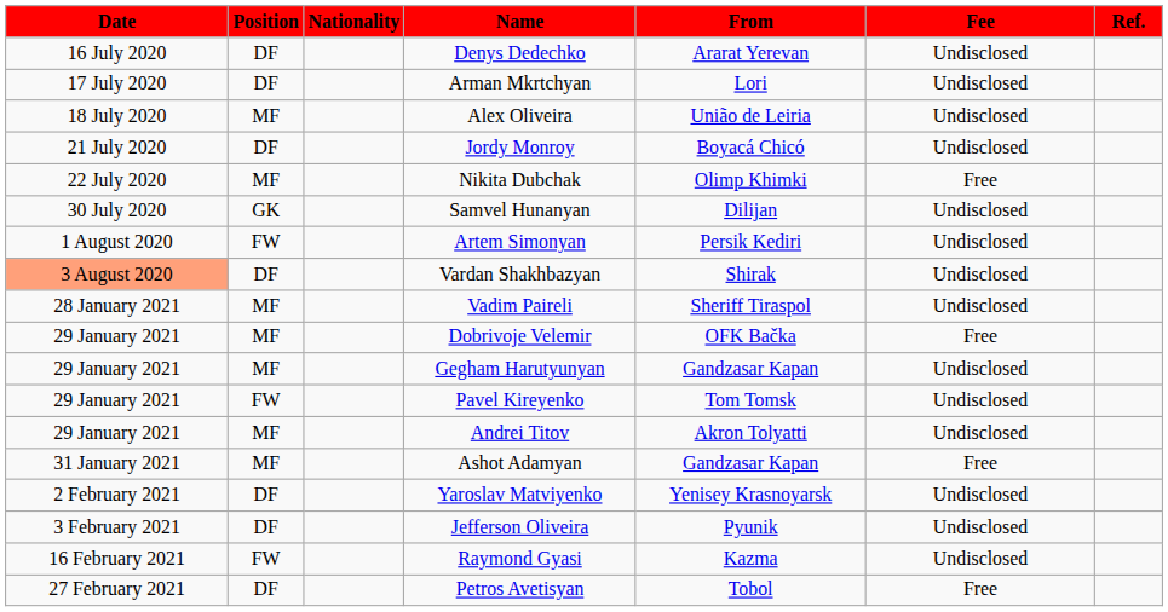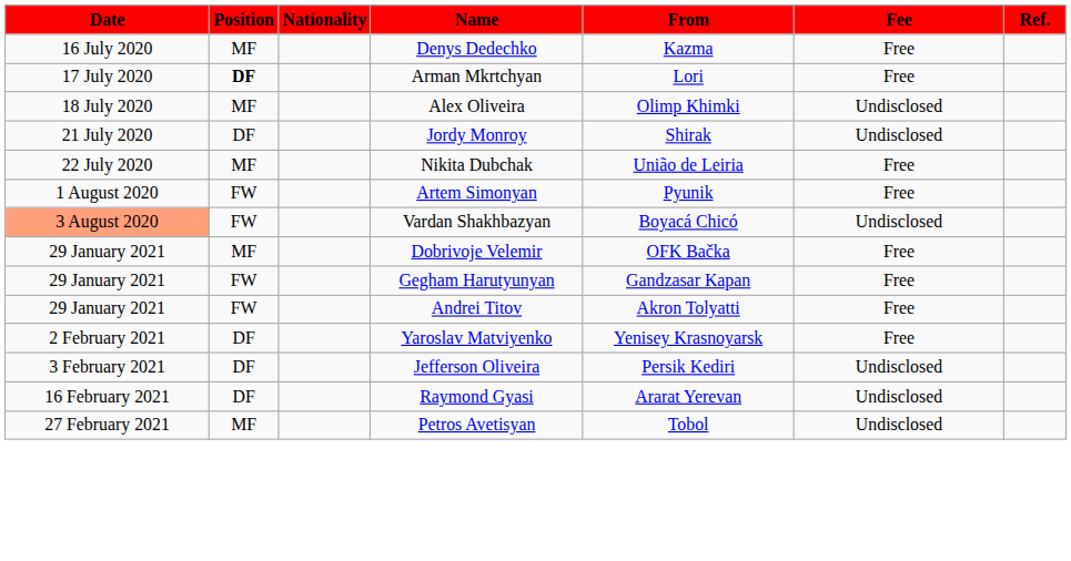Denys Dedechko | Position: DF -> MF
Denys Dedechko | From: Ararat Yerevan -> Kazma
Denys Dedechko | Fee: Undisclosed -> Free
Arman Mkrtchyan | Position: normal -> bold
Arman Mkrtchyan | Fee: Undisclosed -> Free
Alex Oliveira | From: União de Leiria -> Olimp Khimki
Jordy Monroy | From: Boyacá Chicó -> Shirak
Nikita Dubchak | From: Olimp Khimki -> União de Leiria
- row: 30 July 2020 | GK | Samvel Hunanyan | Dilijan | Undisclosed
Artem Simonyan | From: Persik Kediri -> Pyunik
Artem Simonyan | Fee: Undisclosed -> Free
Vardan Shakhbazyan | Position: DF -> FW
Vardan Shakhbazyan | From: Shirak -> Boyacá Chicó
- row: 28 January 2021 | MF | Vadim Paireli | Sheriff Tiraspol | Undisclosed
Gegham Harutyunyan | Position: MF -> FW
Gegham Harutyunyan | Fee: Undisclosed -> Free
- row: 29 January 2021 | FW | Pavel Kireyenko | Tom Tomsk | Undisclosed
Andrei Titov | Position: MF -> FW
Andrei Titov | Fee: Undisclosed -> Free
- row: 31 January 2021 | MF | Ashot Adamyan | Gandzasar Kapan | Free
Yaroslav Matviyenko | Fee: Undisclosed -> Free
Jefferson Oliveira | From: Pyunik -> Persik Kediri
Raymond Gyasi | Position: FW -> DF
Raymond Gyasi | From: Kazma -> Ararat Yerevan
Petros Avetisyan | Position: DF -> MF
Petros Avetisyan | Fee: Free -> Undisclosed
